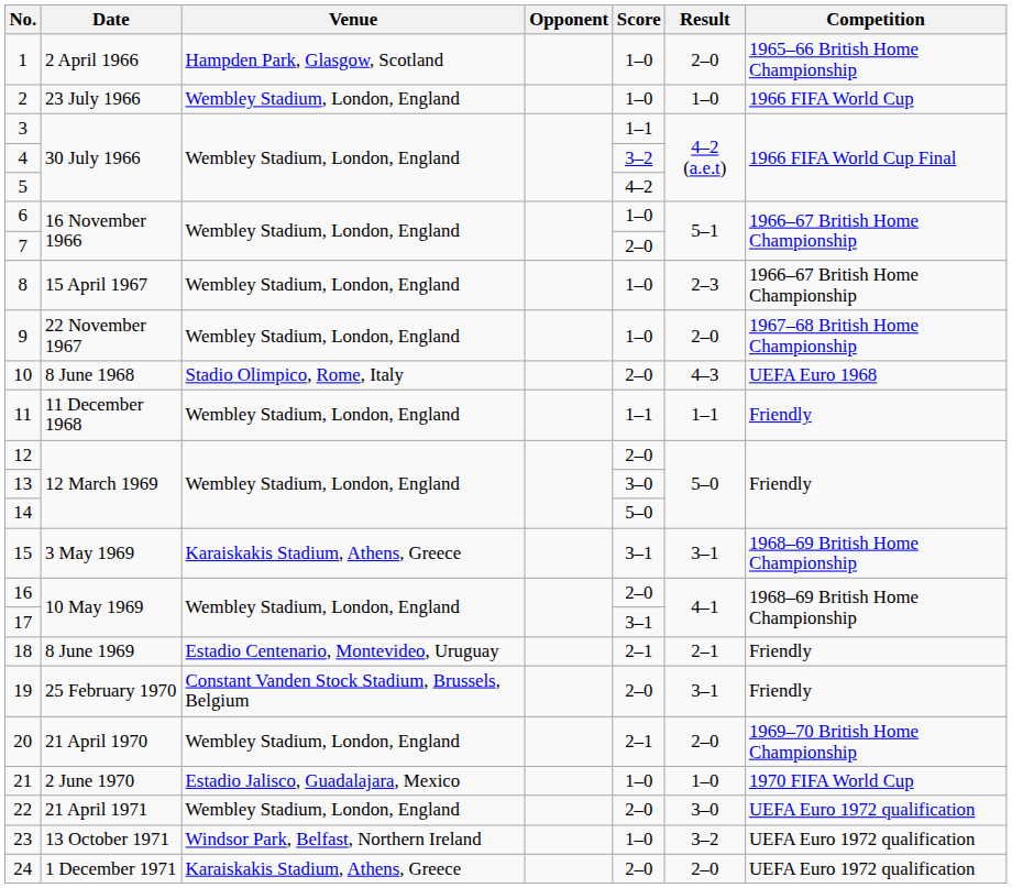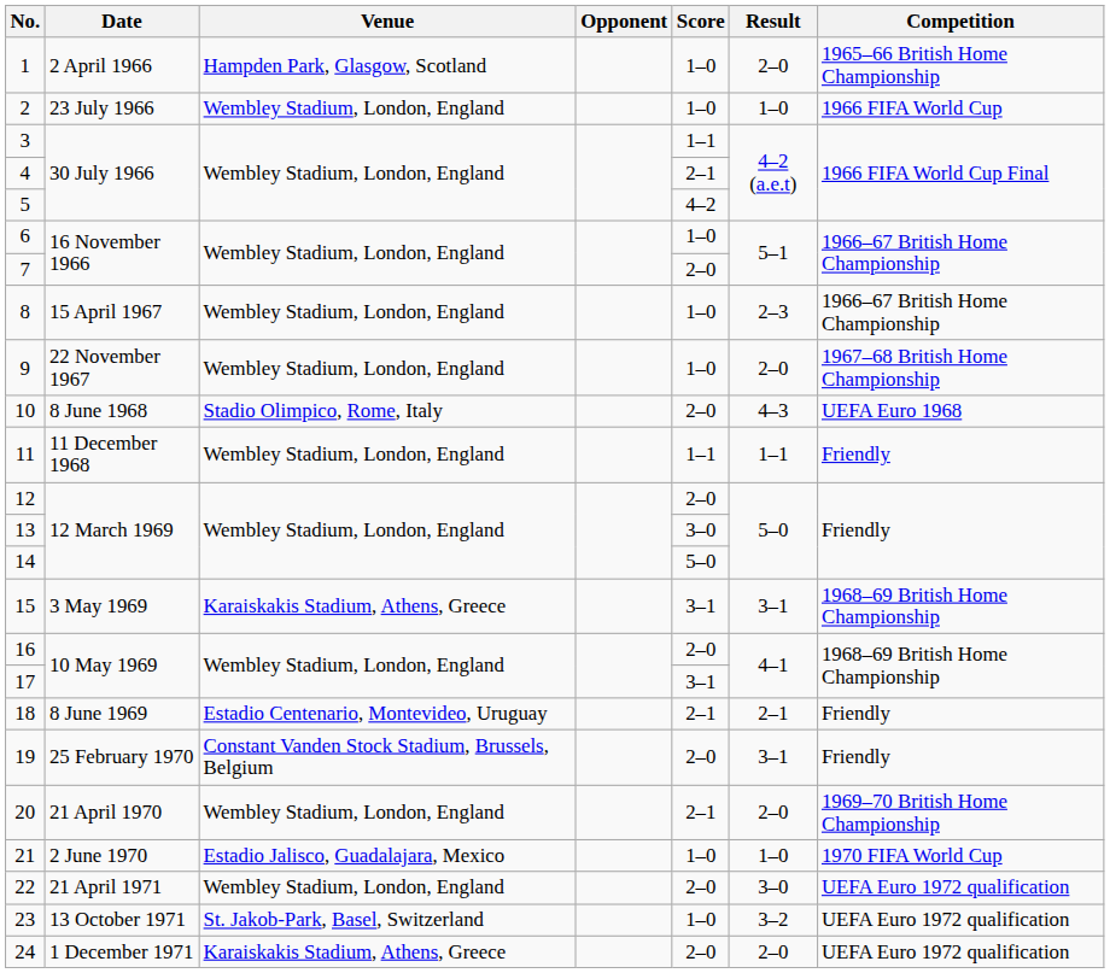4 | Score: 3–2 -> 2–1
23 | Venue: Windsor Park, Belfast, Northern Ireland -> St. Jakob-Park, Basel, Switzerland
